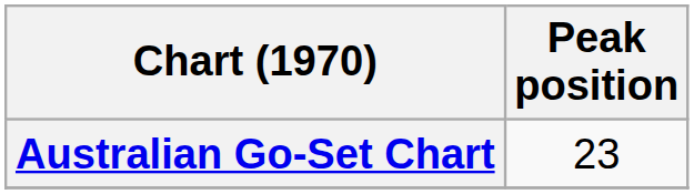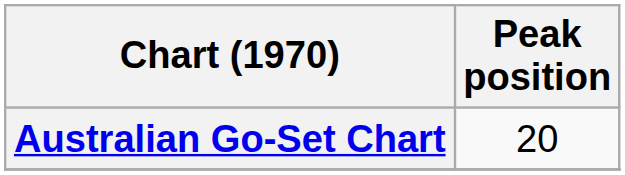Australian Go-Set Chart | Peak position: 23 -> 20
